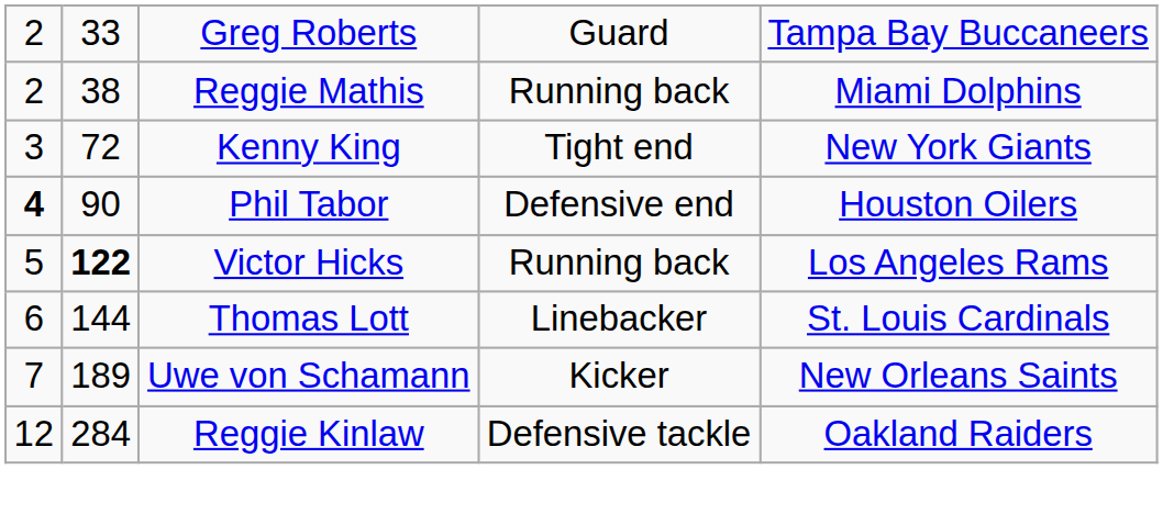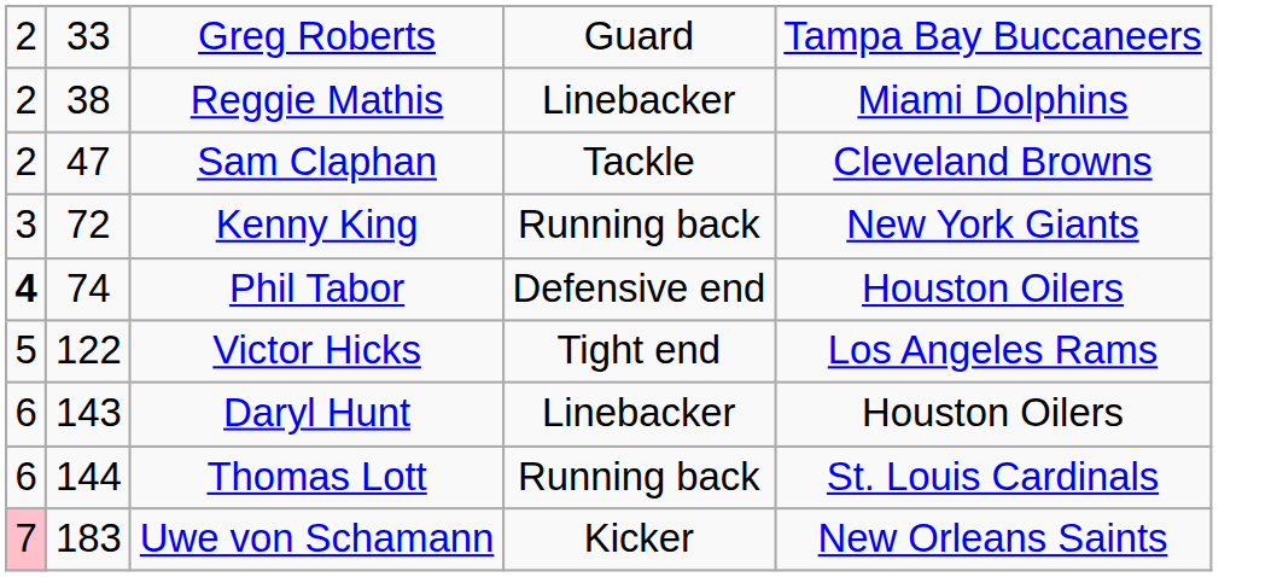Reggie Mathis | column 4: Running back -> Linebacker
+ row: 2 | 47 | Sam Claphan | Tackle | Cleveland Browns
Kenny King | column 4: Tight end -> Running back
Phil Tabor | column 2: 90 -> 74
Victor Hicks | column 2: bold -> normal
Victor Hicks | column 4: Running back -> Tight end
+ row: 6 | 143 | Daryl Hunt | Linebacker | Houston Oilers
Thomas Lott | column 4: Linebacker -> Running back
Uwe von Schamann | column 1: no background -> pink background
Uwe von Schamann | column 2: 189 -> 183
- row: 12 | 284 | Reggie Kinlaw | Defensive tackle | Oakland Raiders
